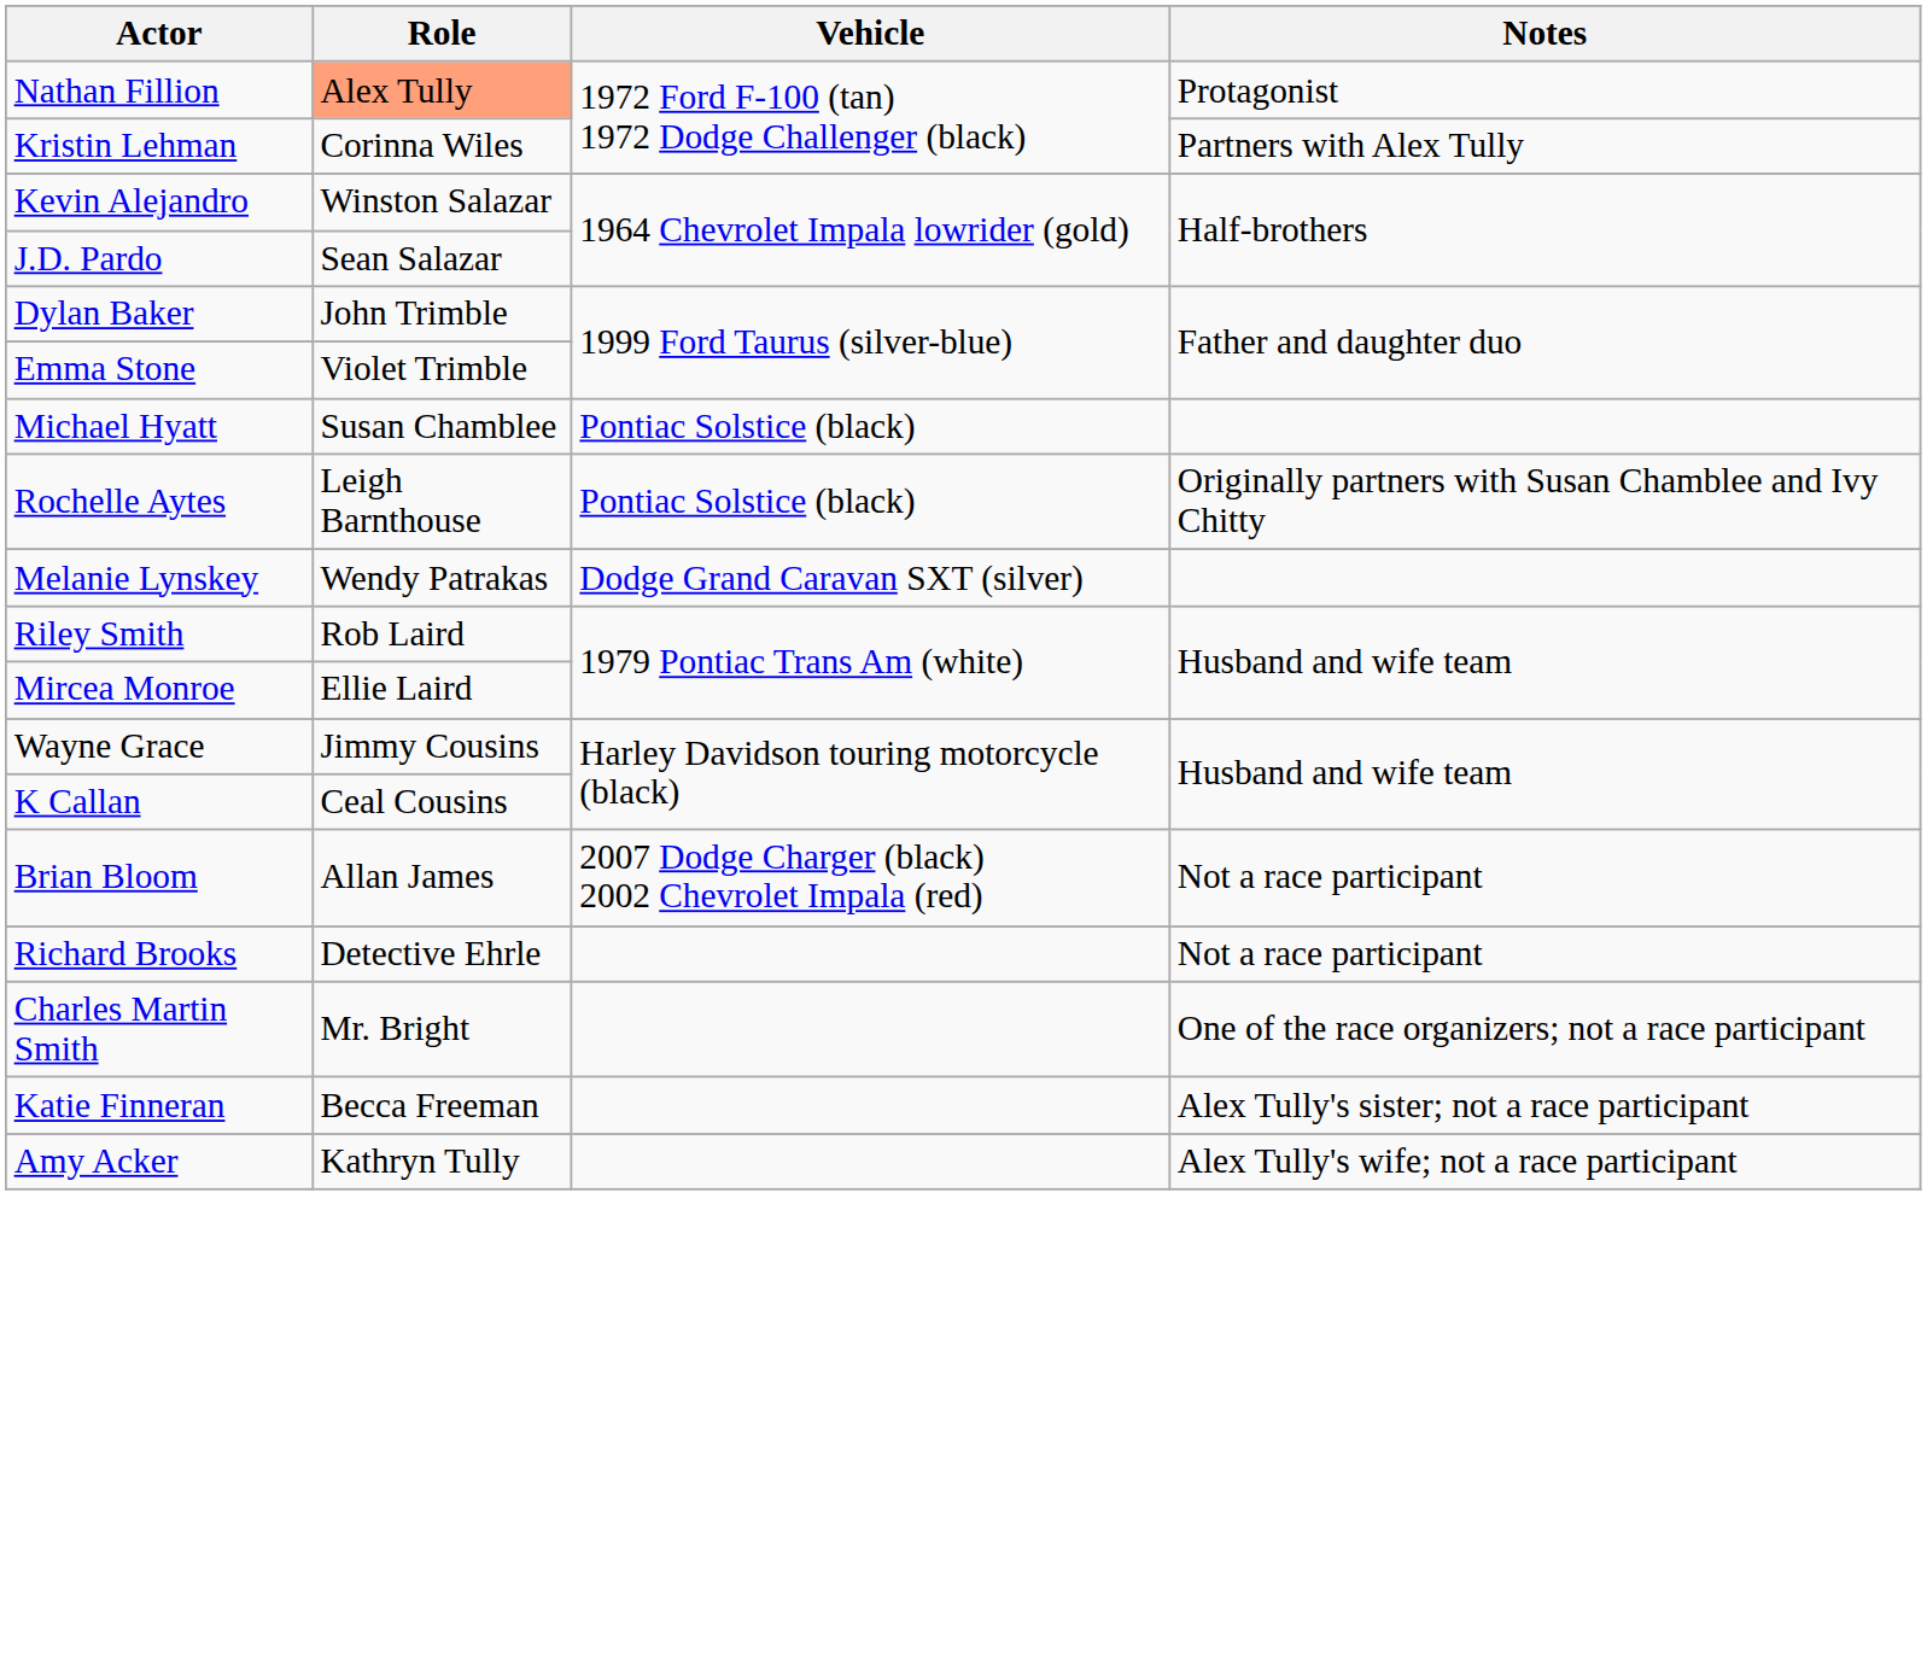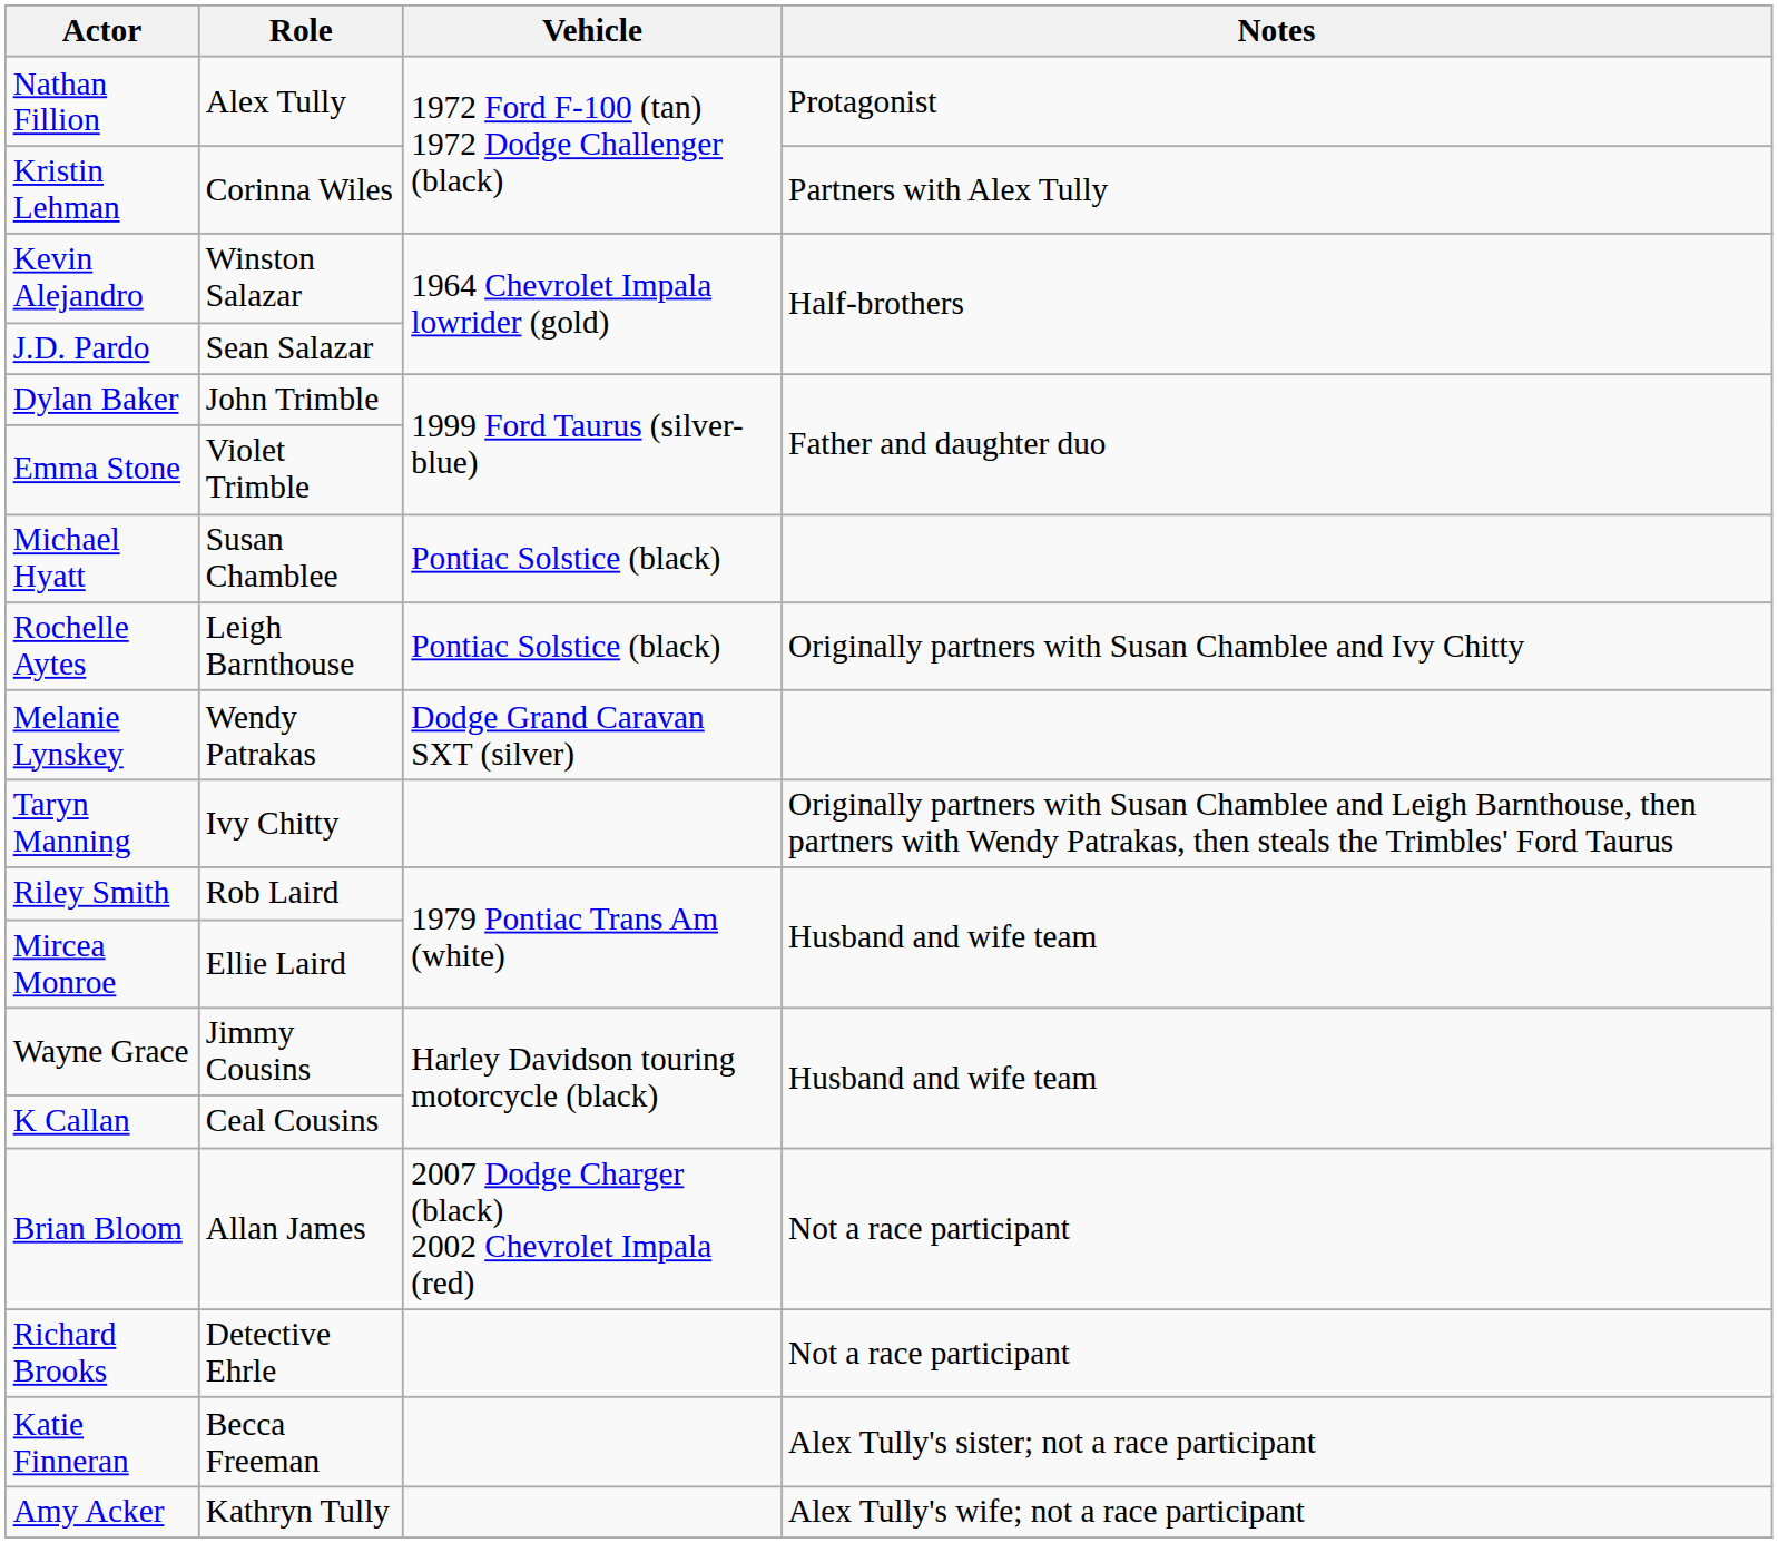Nathan Fillion | Role: lightsalmon background -> no background
+ row: Taryn Manning | Ivy Chitty | Originally partners with Susan Chamblee and Leigh Barnthouse, then partners with Wendy Patrakas, then steals the Trimbles' Ford Taurus
- row: Charles Martin Smith | Mr. Bright | One of the race organizers; not a race participant
